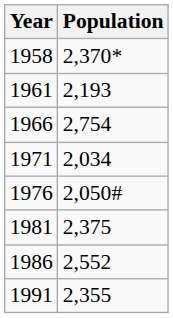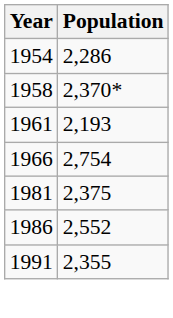+ row: 1954 | 2,286
- row: 1971 | 2,034
- row: 1976 | 2,050#
